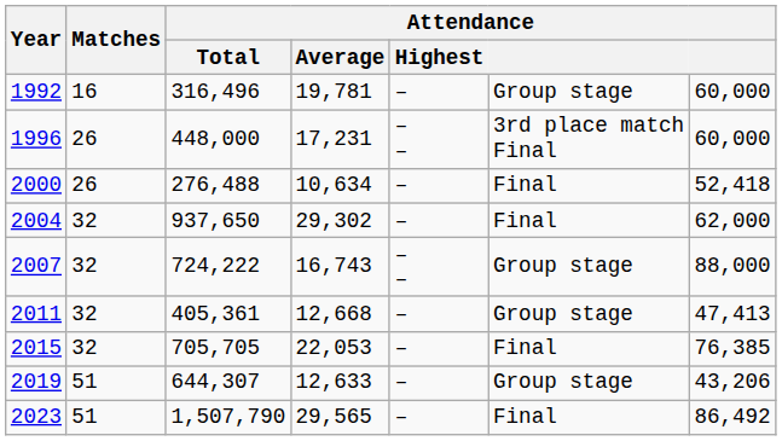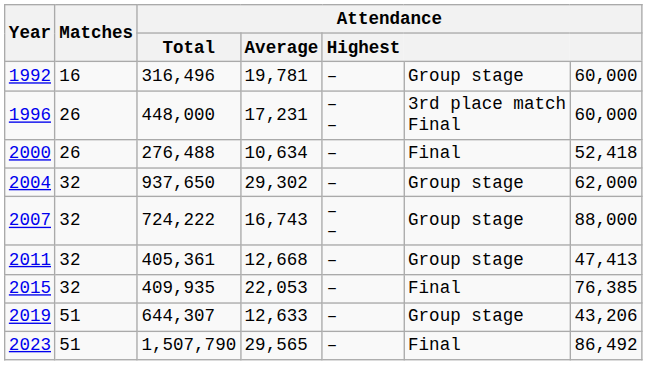2004 | column 6: Final -> Group stage
2015 | Attendance / Total: 705,705 -> 409,935
